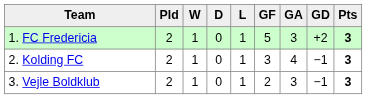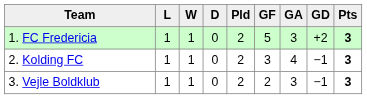columns swapped: Pld <-> L
